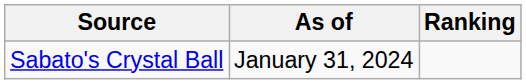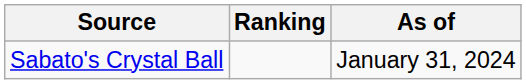columns swapped: Ranking <-> As of
